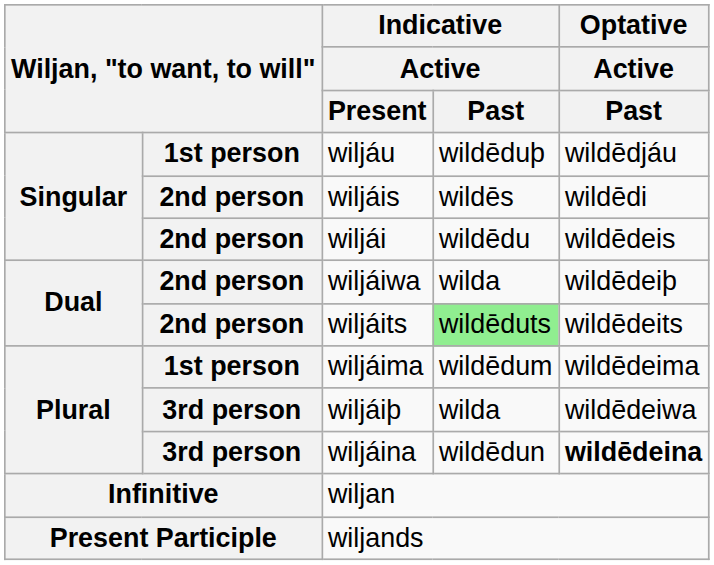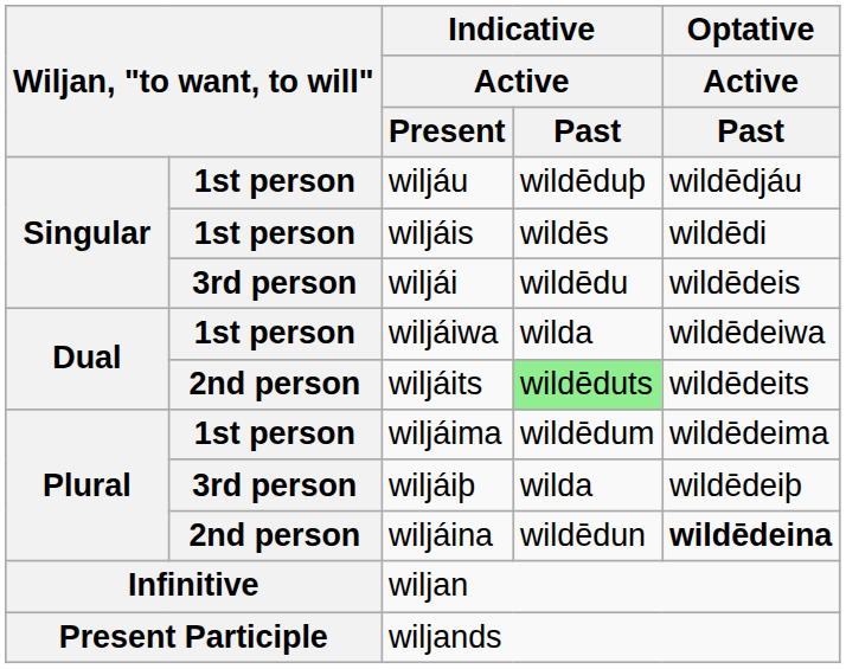wiljáis | column 2: 2nd person -> 1st person
wiljái | column 2: 2nd person -> 3rd person
wiljáiwa | column 2: 2nd person -> 1st person
wiljáiwa | Optative / Active / Past: wildēdeiþ -> wildēdeiwa
wiljáiþ | Optative / Active / Past: wildēdeiwa -> wildēdeiþ
wiljáina | column 2: 3rd person -> 2nd person
